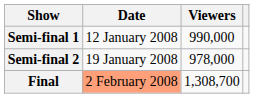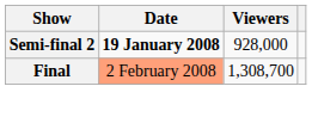- row: Semi-final 1 | 12 January 2008 | 990,000
Semi-final 2 | Date: normal -> bold
Semi-final 2 | Viewers: 978,000 -> 928,000
